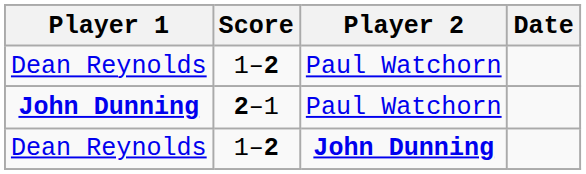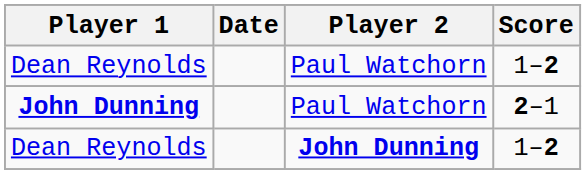columns swapped: Score <-> Date
